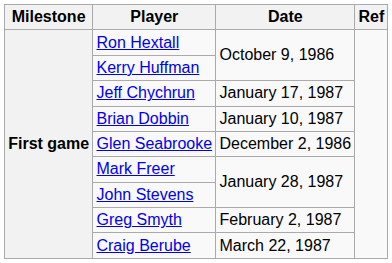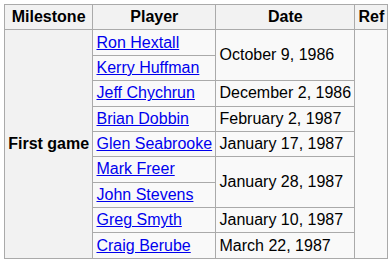Jeff Chychrun | Date: January 17, 1987 -> December 2, 1986
Brian Dobbin | Date: January 10, 1987 -> February 2, 1987
Glen Seabrooke | Date: December 2, 1986 -> January 17, 1987
Greg Smyth | Date: February 2, 1987 -> January 10, 1987
